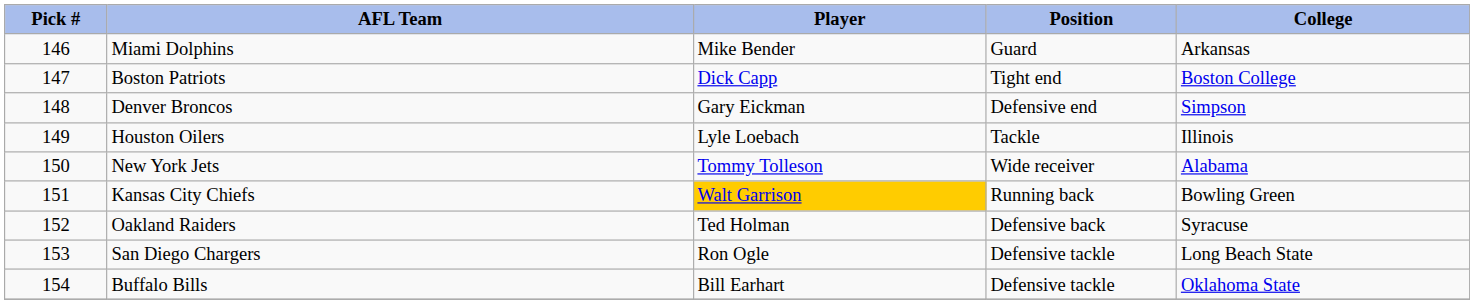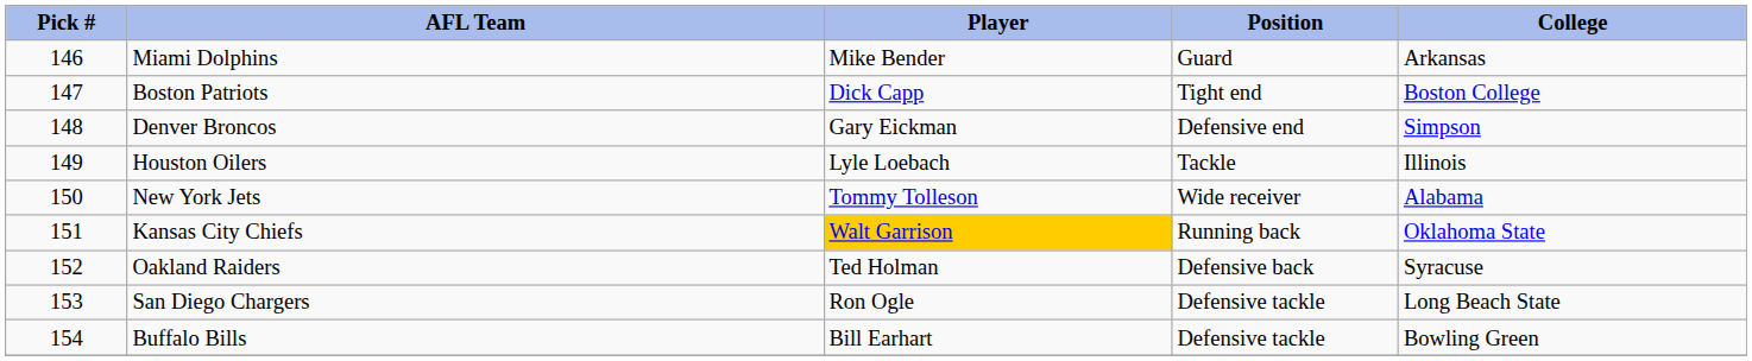Kansas City Chiefs | College: Bowling Green -> Oklahoma State
Buffalo Bills | College: Oklahoma State -> Bowling Green
